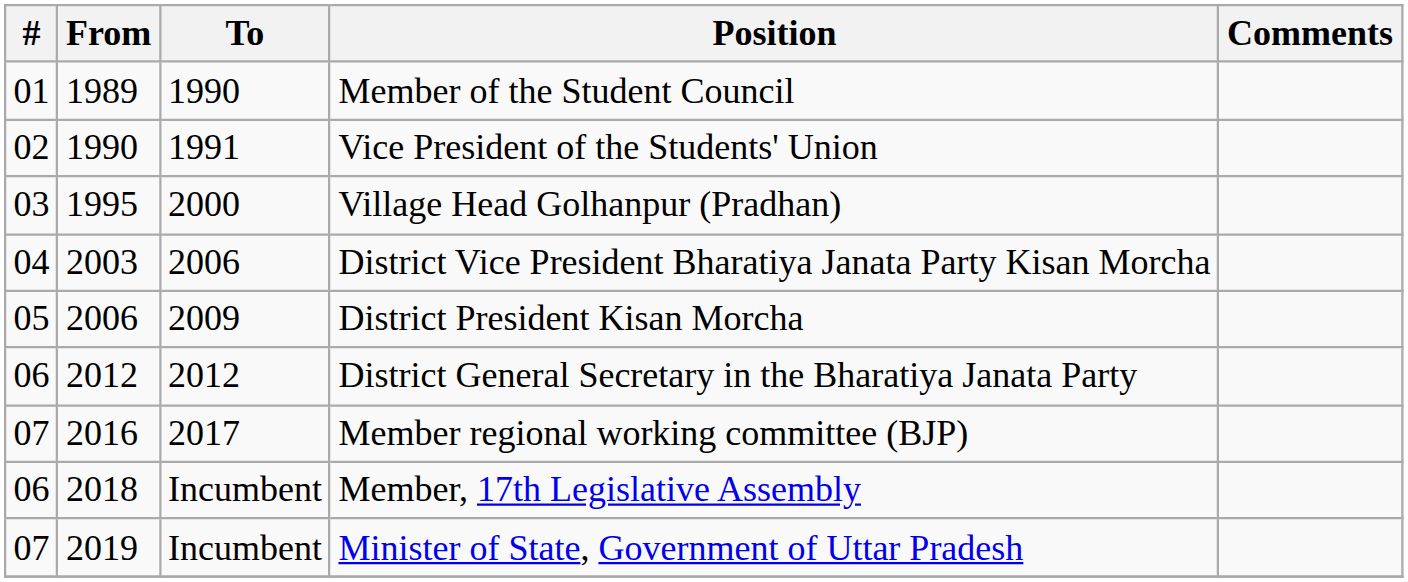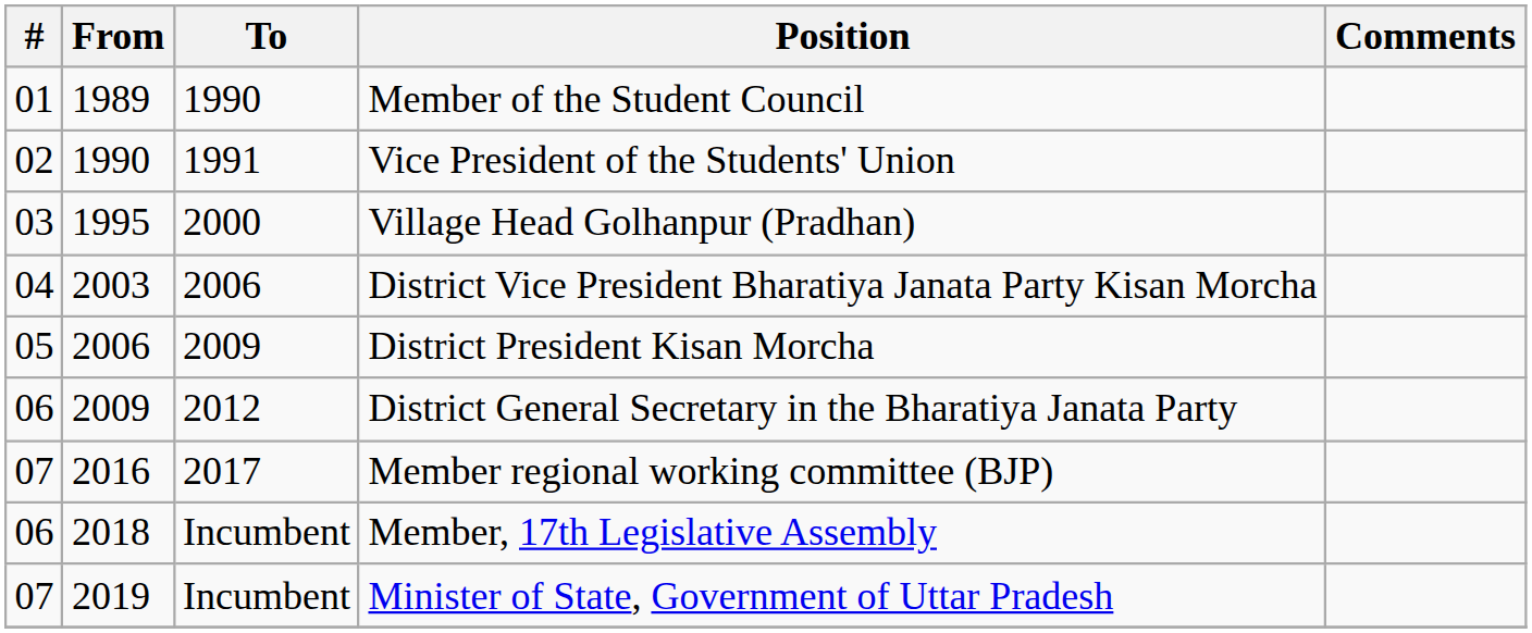District General Secretary in the Bharatiya Janata Party | From: 2012 -> 2009
